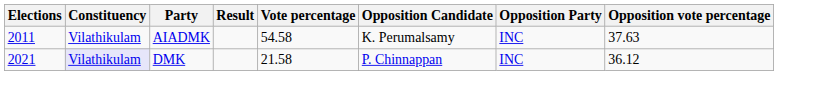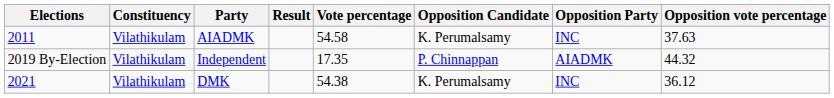+ row: 2019 By-Election | Vilathikulam | Independent | 17.35 | P. Chinnappan | AIADMK | 44.32
DMK | Constituency: lavender background -> no background
DMK | Vote percentage: 21.58 -> 54.38
DMK | Opposition Candidate: P. Chinnappan -> K. Perumalsamy
